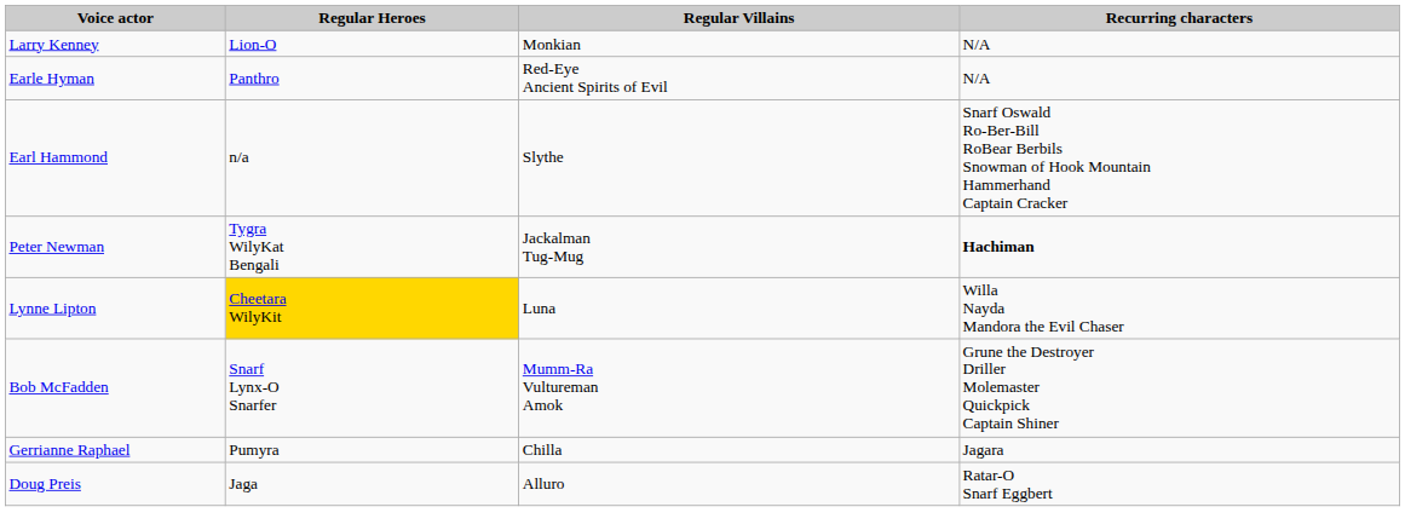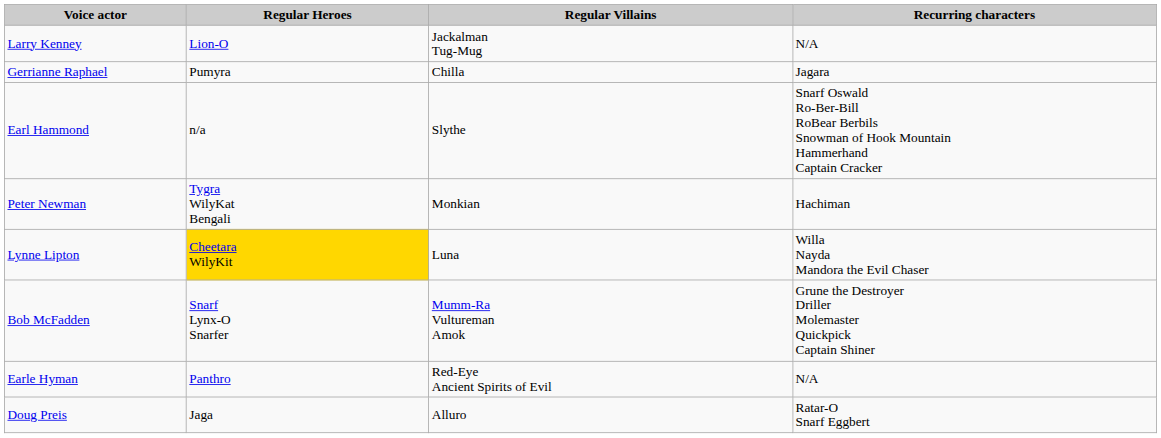Larry Kenney | Regular Villains: Monkian -> Jackalman Tug-Mug
rows swapped: Earle Hyman <-> Gerrianne Raphael
Peter Newman | Regular Villains: Jackalman Tug-Mug -> Monkian
Peter Newman | Recurring characters: bold -> normal
